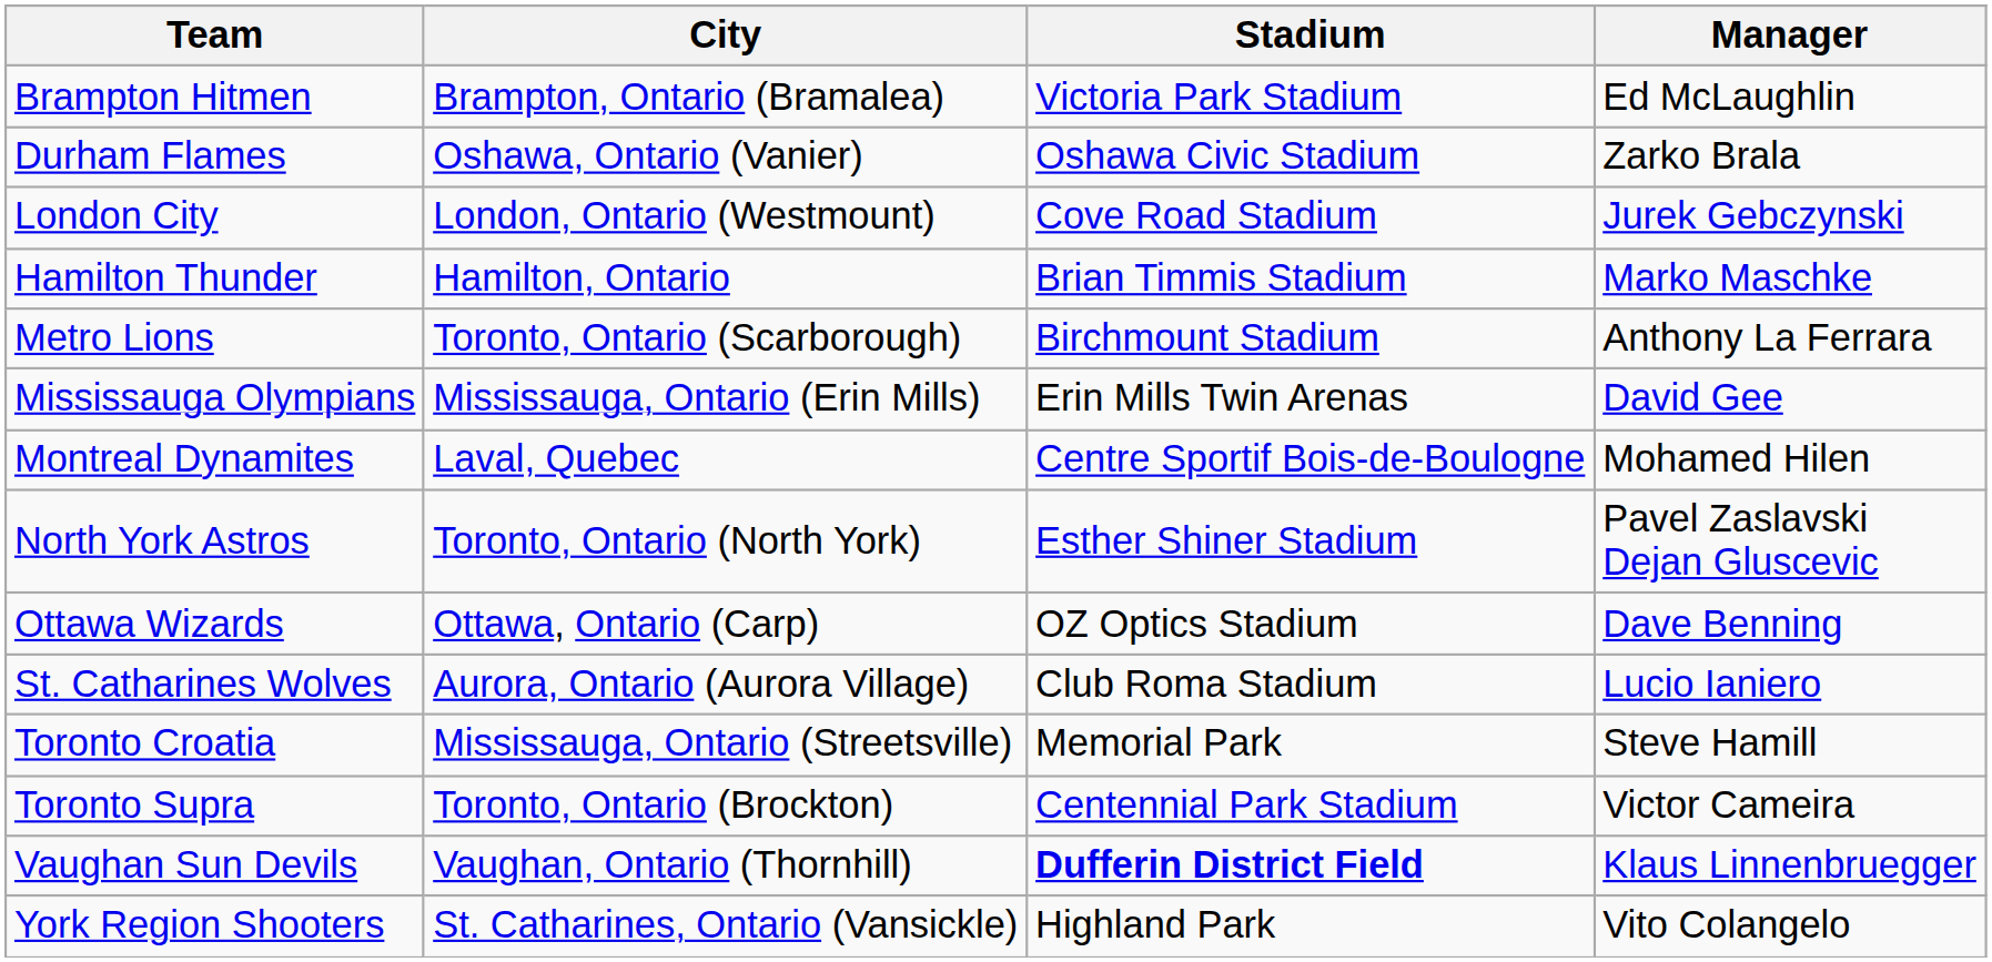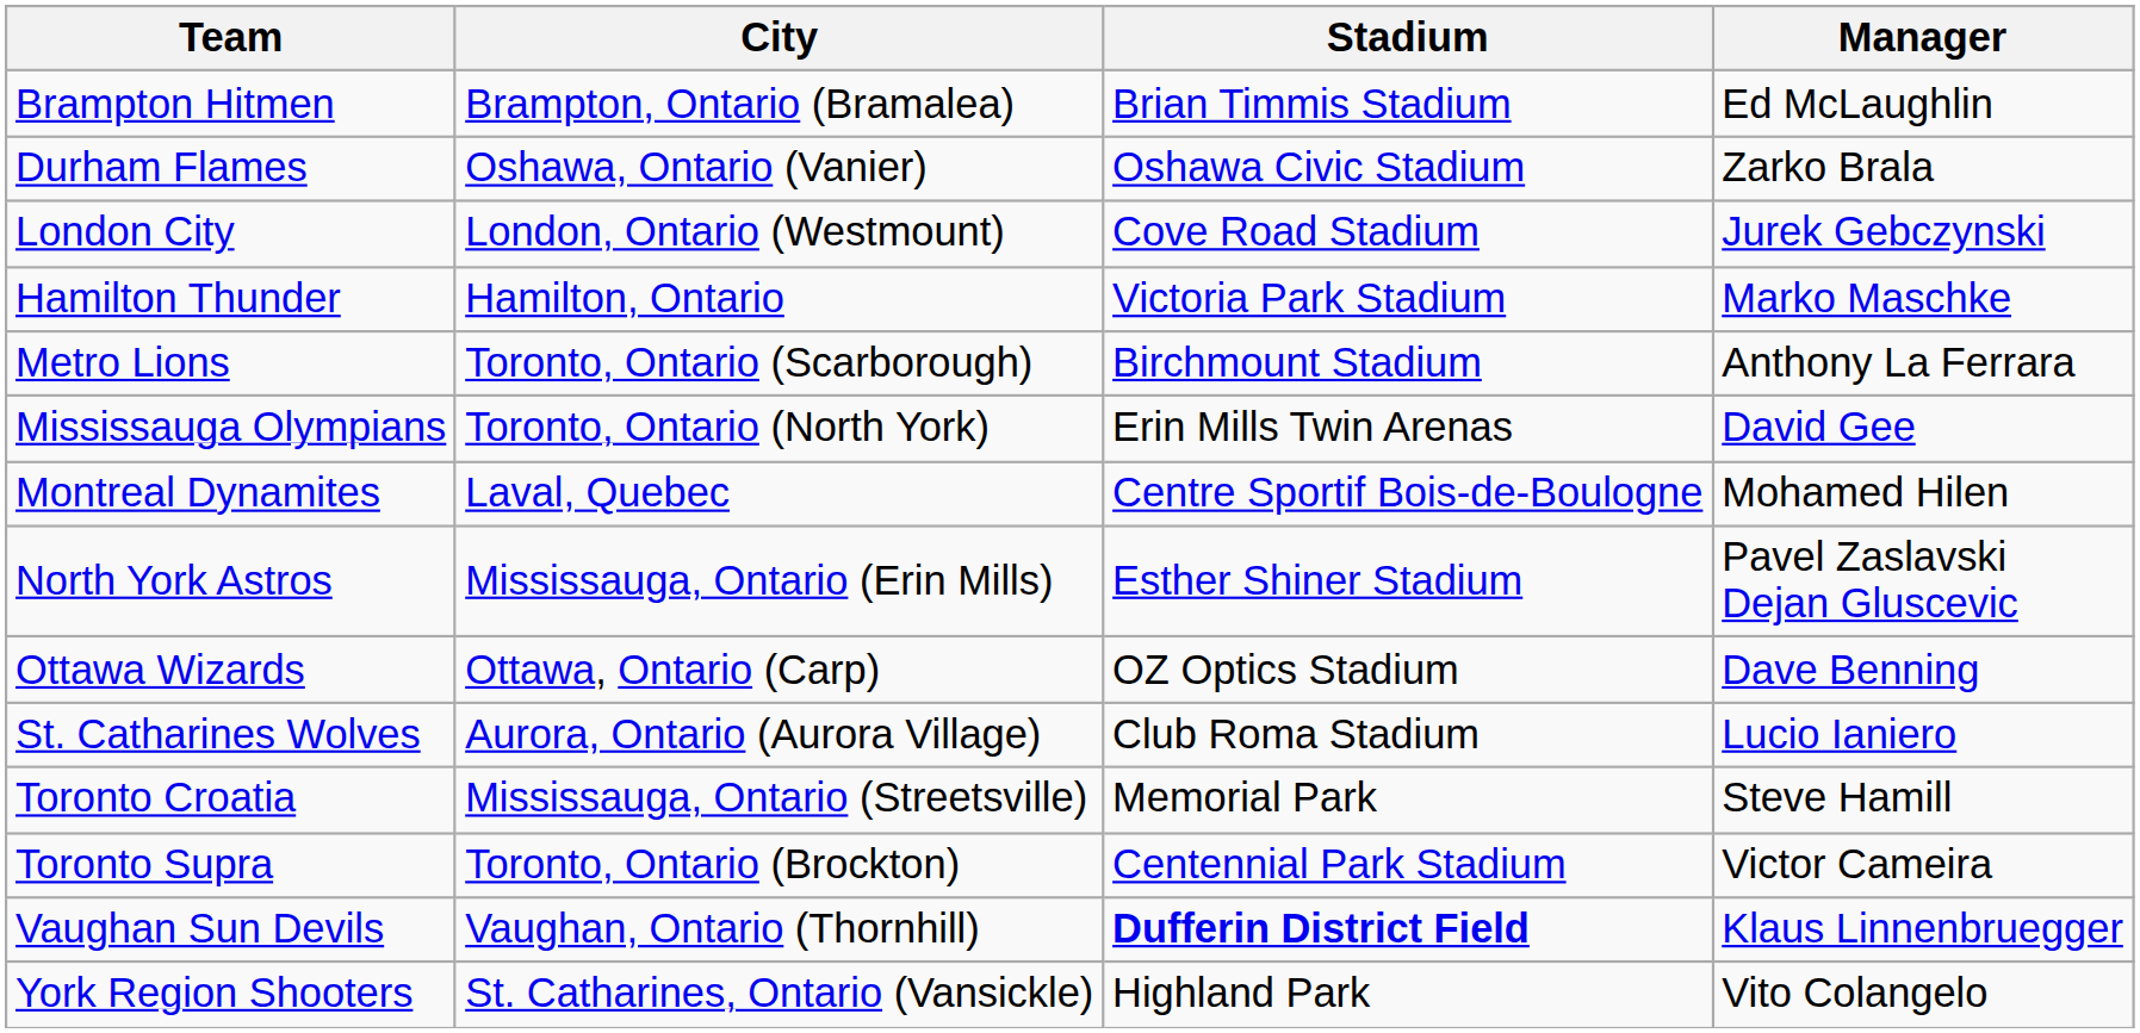Brampton Hitmen | Stadium: Victoria Park Stadium -> Brian Timmis Stadium
Hamilton Thunder | Stadium: Brian Timmis Stadium -> Victoria Park Stadium
Mississauga Olympians | City: Mississauga, Ontario (Erin Mills) -> Toronto, Ontario (North York)
North York Astros | City: Toronto, Ontario (North York) -> Mississauga, Ontario (Erin Mills)
